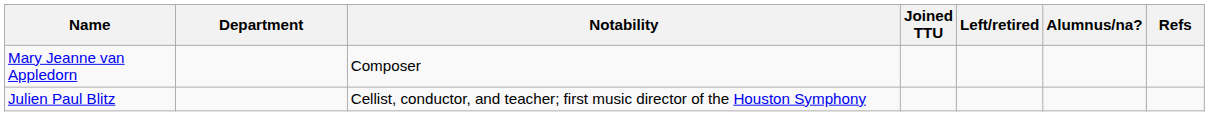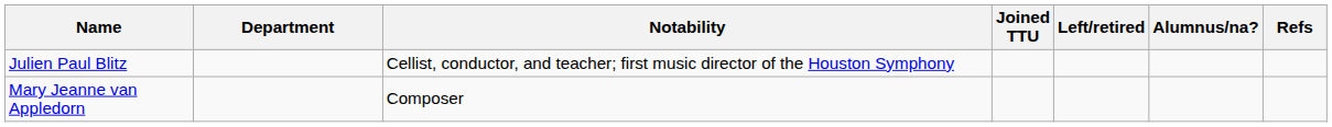rows swapped: Julien Paul Blitz <-> Mary Jeanne van Appledorn
